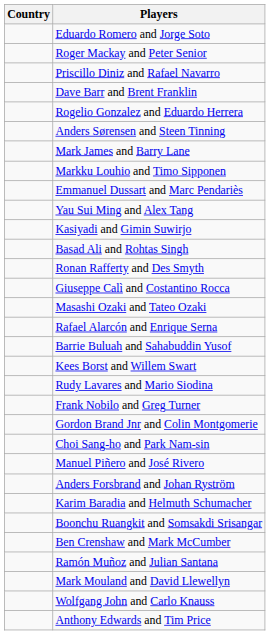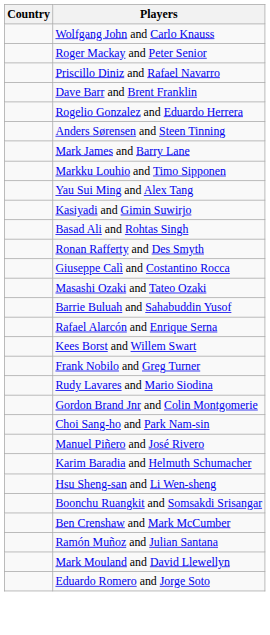rows swapped: Eduardo Romero and Jorge Soto <-> Wolfgang John and Carlo Knauss
- row: Emmanuel Dussart and Marc Pendariès
rows swapped: Barrie Buluah and Sahabuddin Yusof <-> Rafael Alarcón and Enrique Serna
rows swapped: Frank Nobilo and Greg Turner <-> Rudy Lavares and Mario Siodina
- row: Anders Forsbrand and Johan Ryström
+ row: Hsu Sheng-san and Li Wen-sheng
- row: Anthony Edwards and Tim Price
